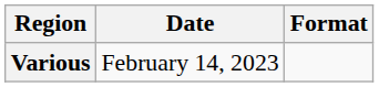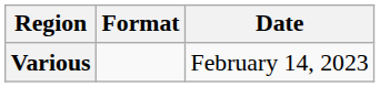columns swapped: Format <-> Date
